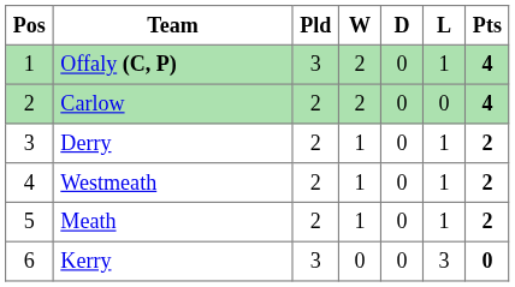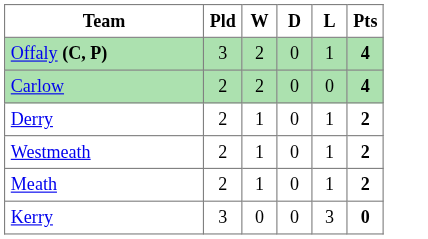- column: Pos | 1 | 2 | 3 | 4 | 5 | 6
